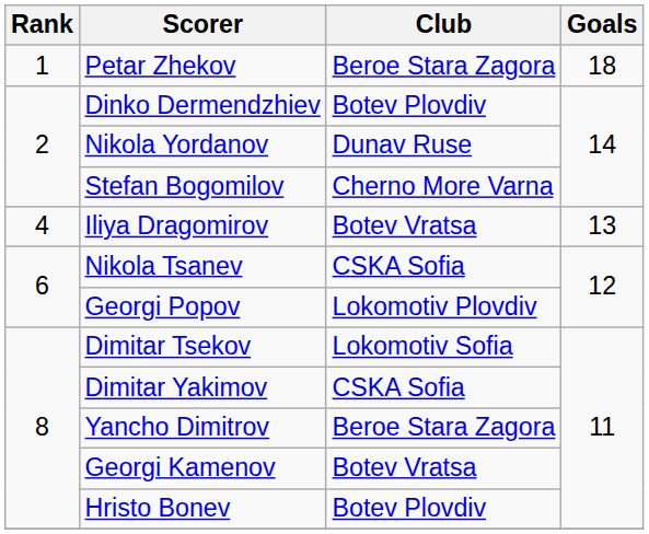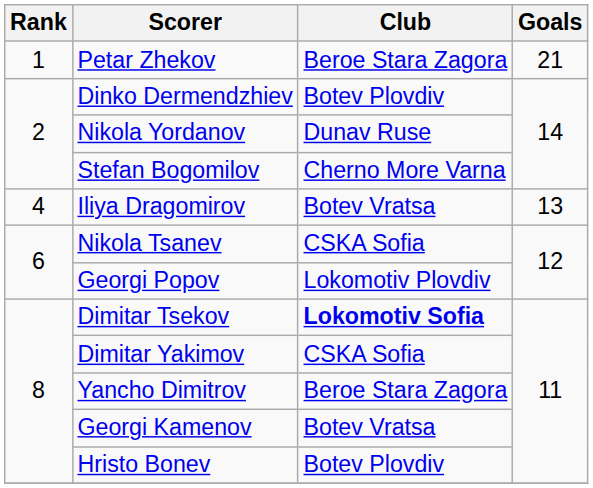Petar Zhekov | Goals: 18 -> 21
Dimitar Tsekov | Club: normal -> bold
